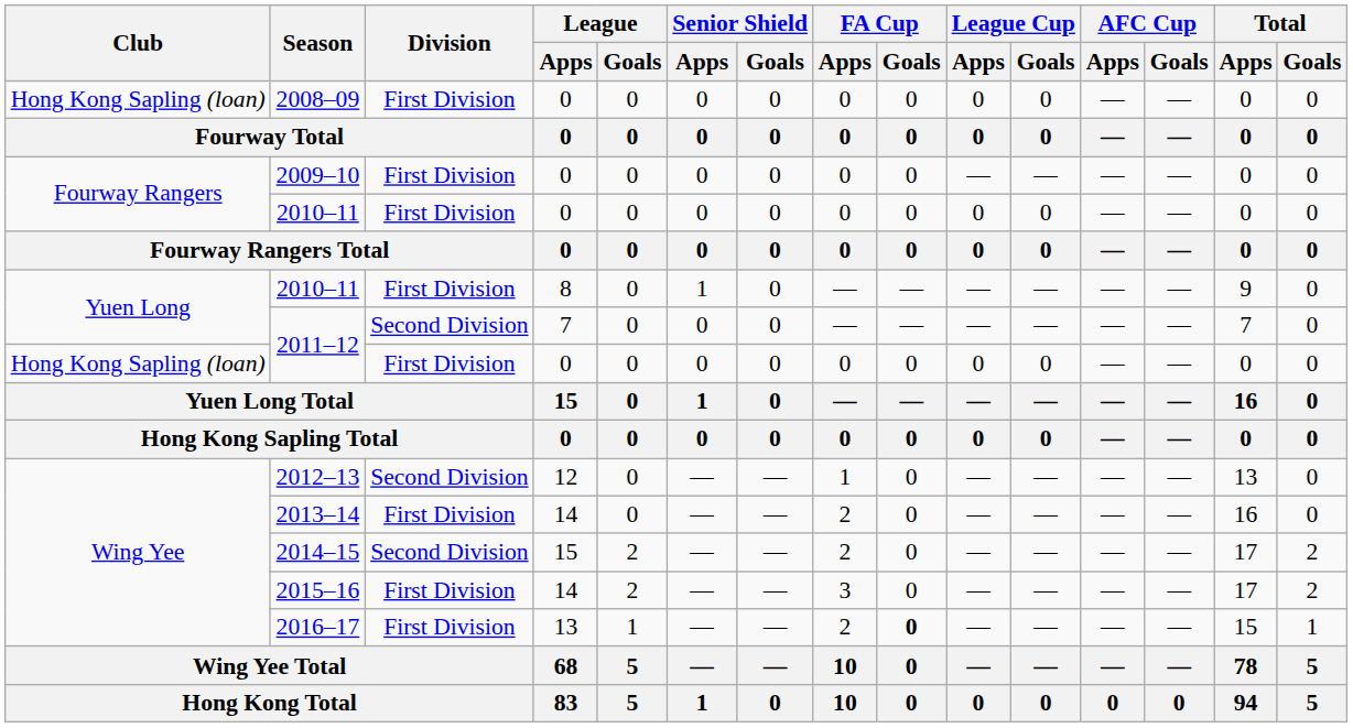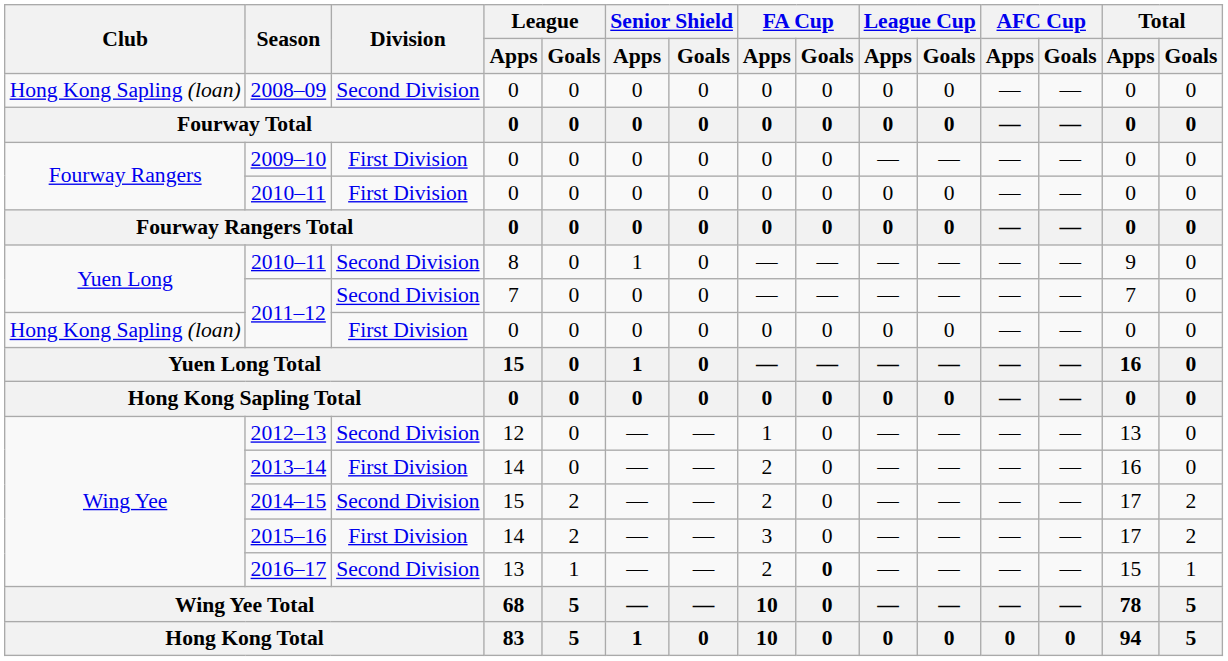2008–09 | Division: First Division -> Second Division
2010–11 / 8 | Division: First Division -> Second Division
2016–17 | Division: First Division -> Second Division
